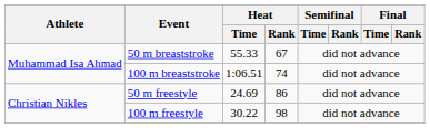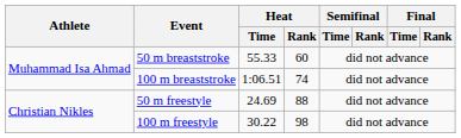50 m breaststroke | Heat / Rank: 67 -> 60
50 m freestyle | Heat / Rank: 86 -> 88
